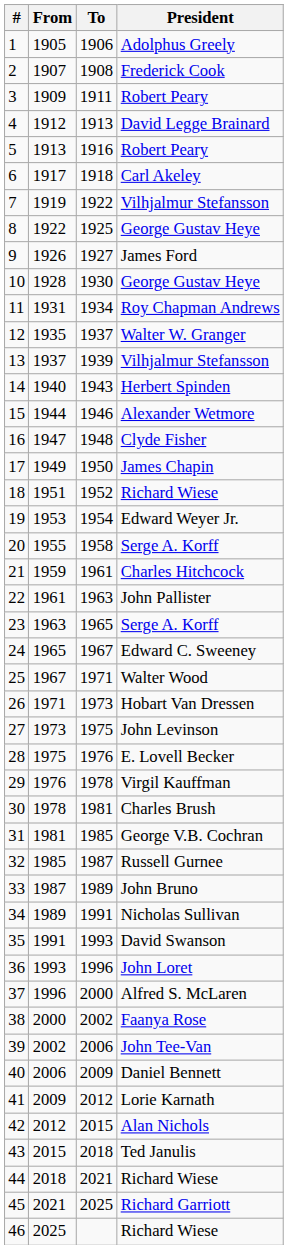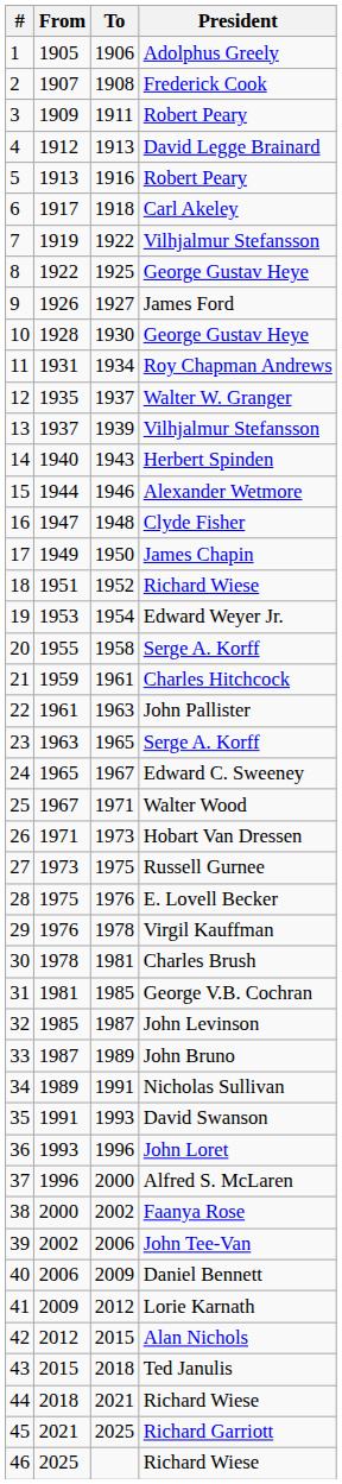27 | President: John Levinson -> Russell Gurnee
32 | President: Russell Gurnee -> John Levinson
